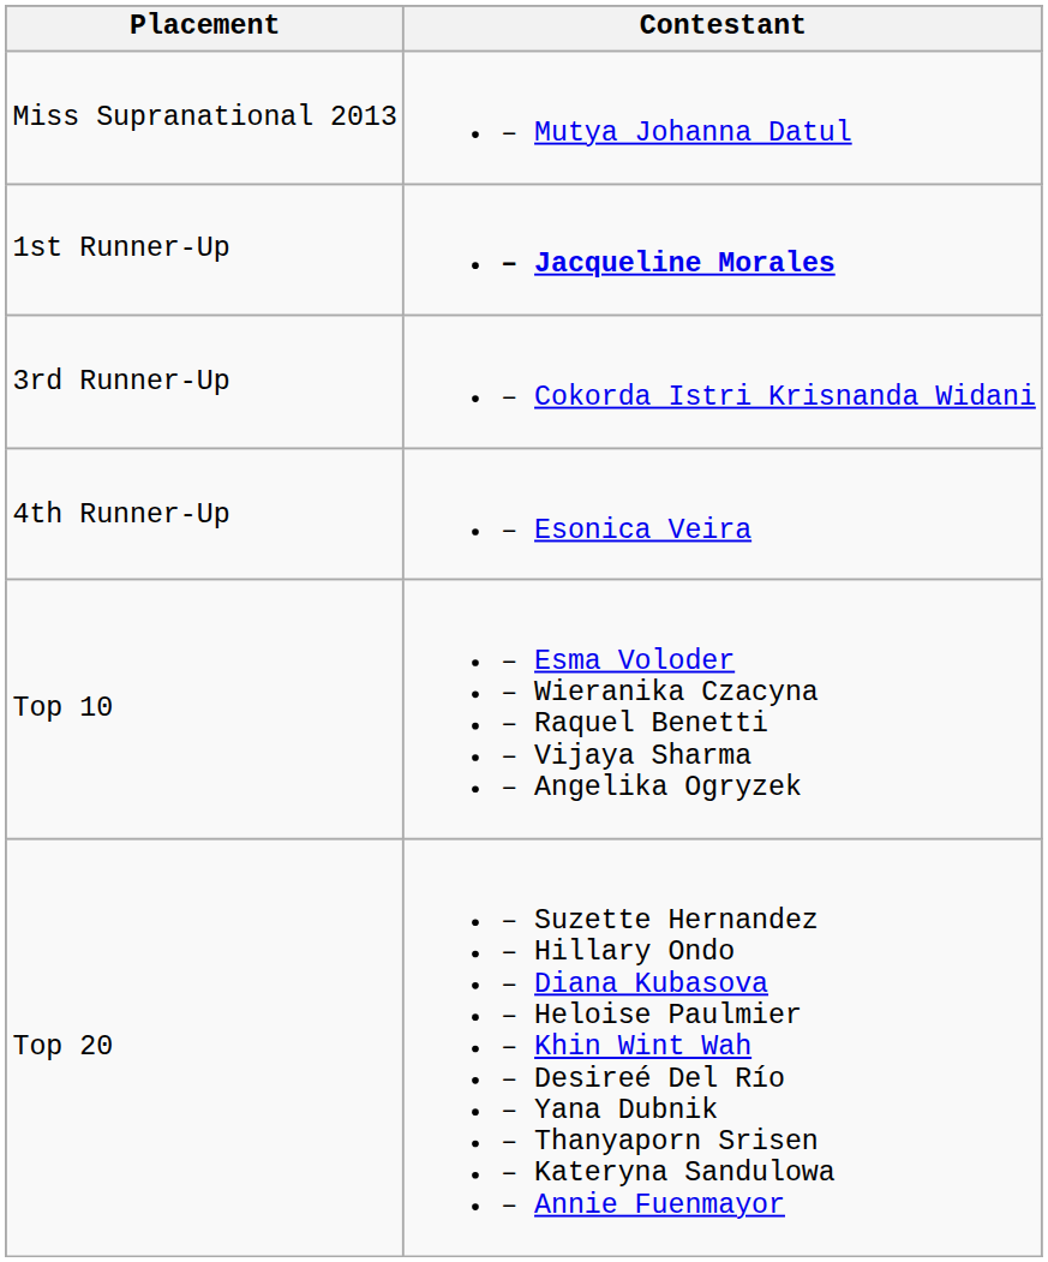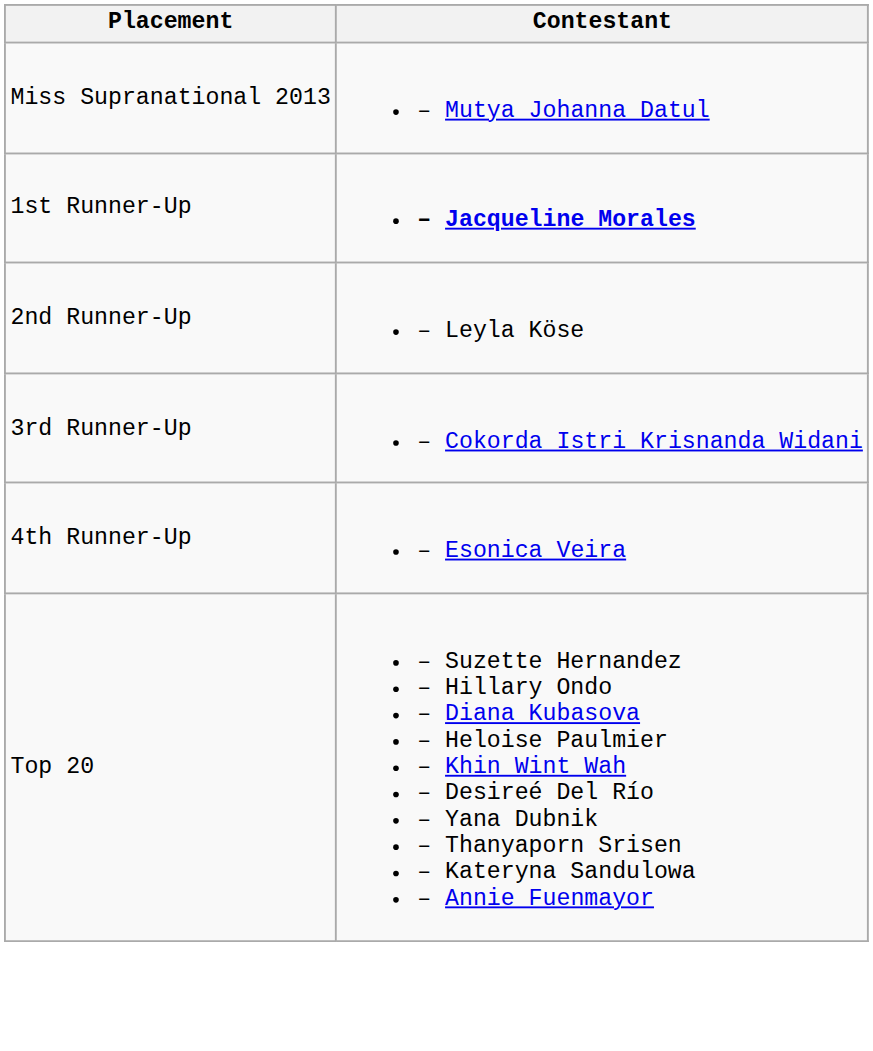+ row: 2nd Runner-Up | – Leyla Köse
- row: Top 10 | – Esma Voloder – Wieranika Czacyna – Raquel Benetti – Vijaya Sharma – Angelika Ogryzek
